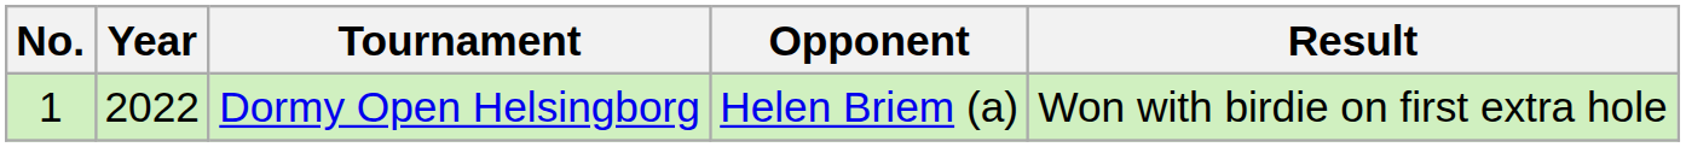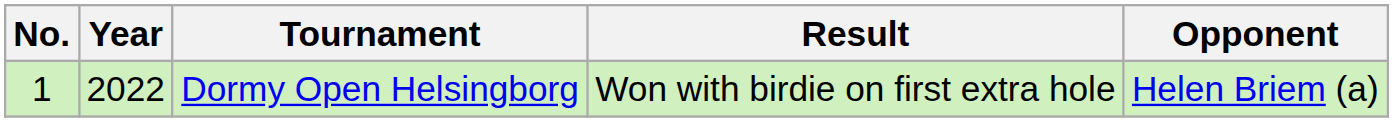columns swapped: Opponent <-> Result
